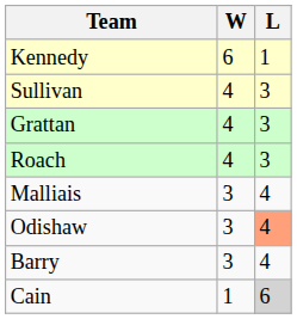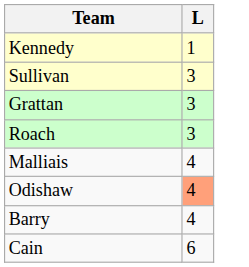- column: W | 6 | 4 | 4 | 4 | 3 | 3 | 3 | 1
Cain | L: lightgrey background -> no background
